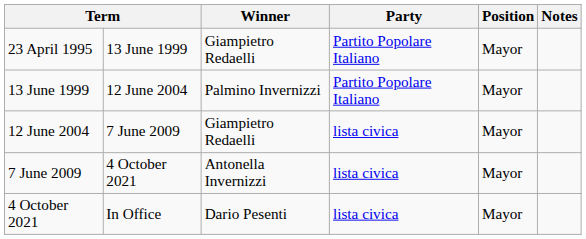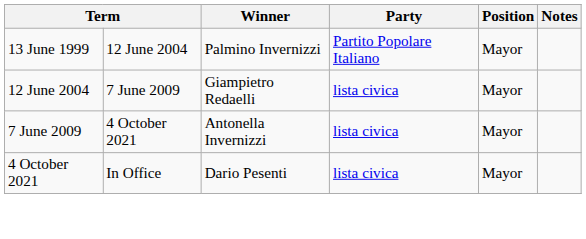- row: 23 April 1995 | 13 June 1999 | Giampietro Redaelli | Partito Popolare Italiano | Mayor
